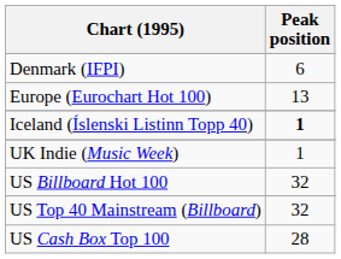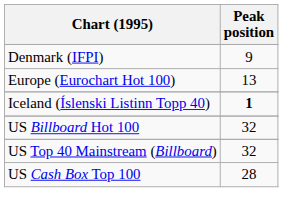Denmark (IFPI) | Peak position: 6 -> 9
- row: UK Indie (Music Week) | 1
